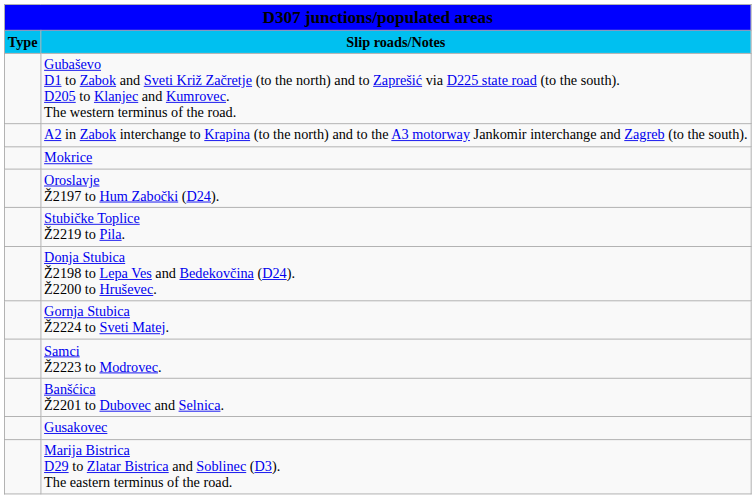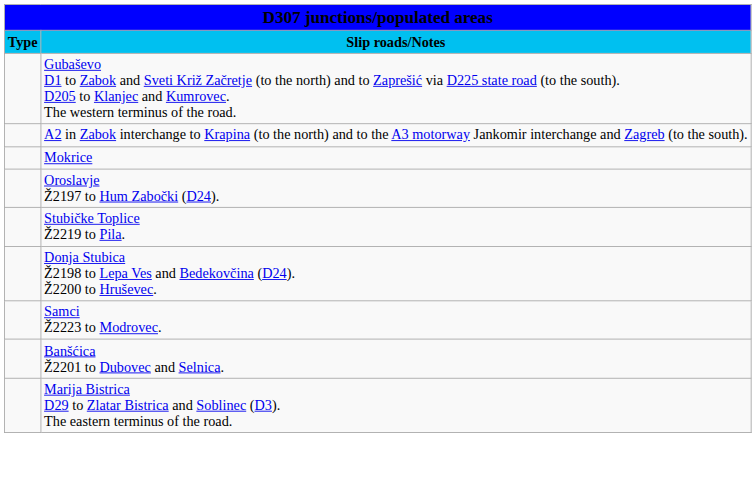- row: Gornja Stubica Ž2224 to Sveti Matej.
- row: Gusakovec
